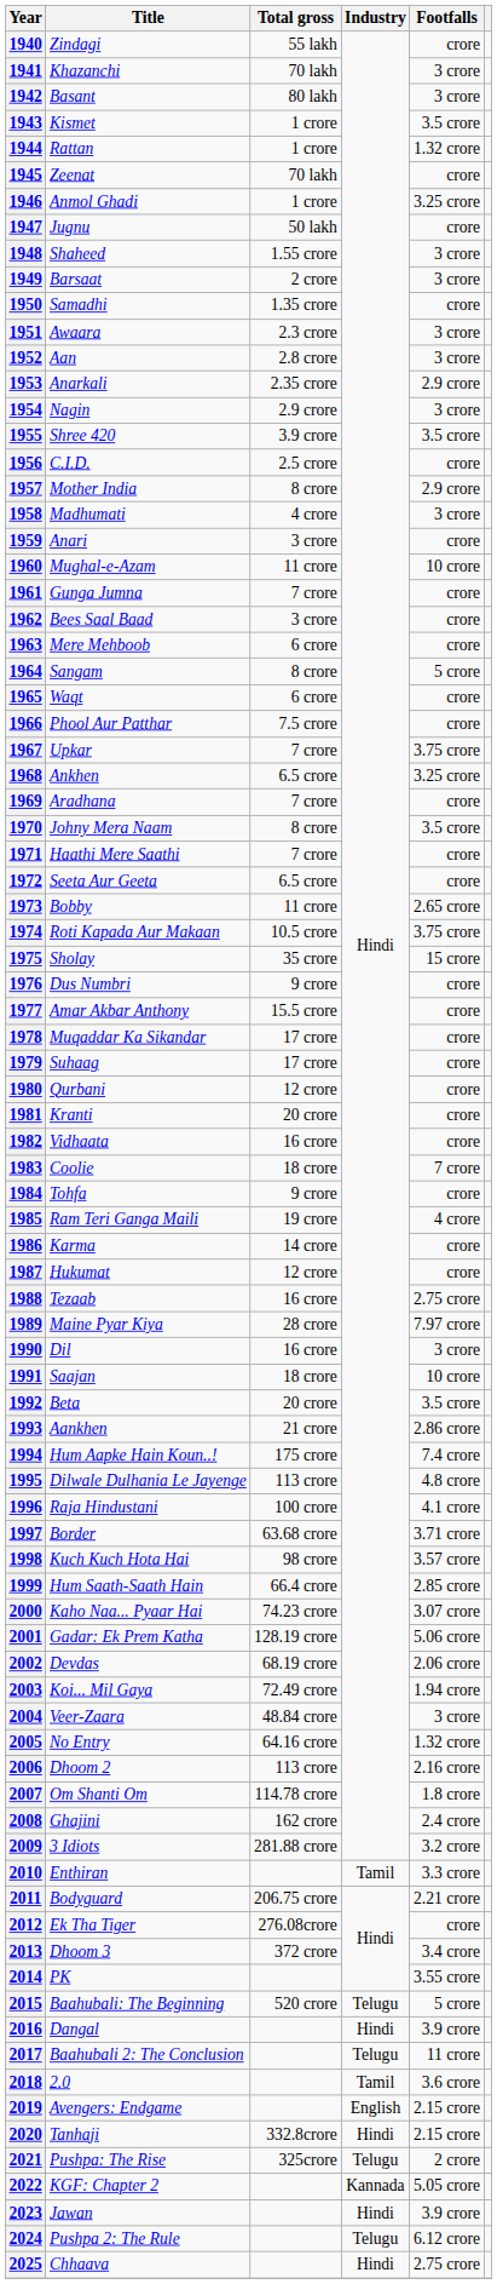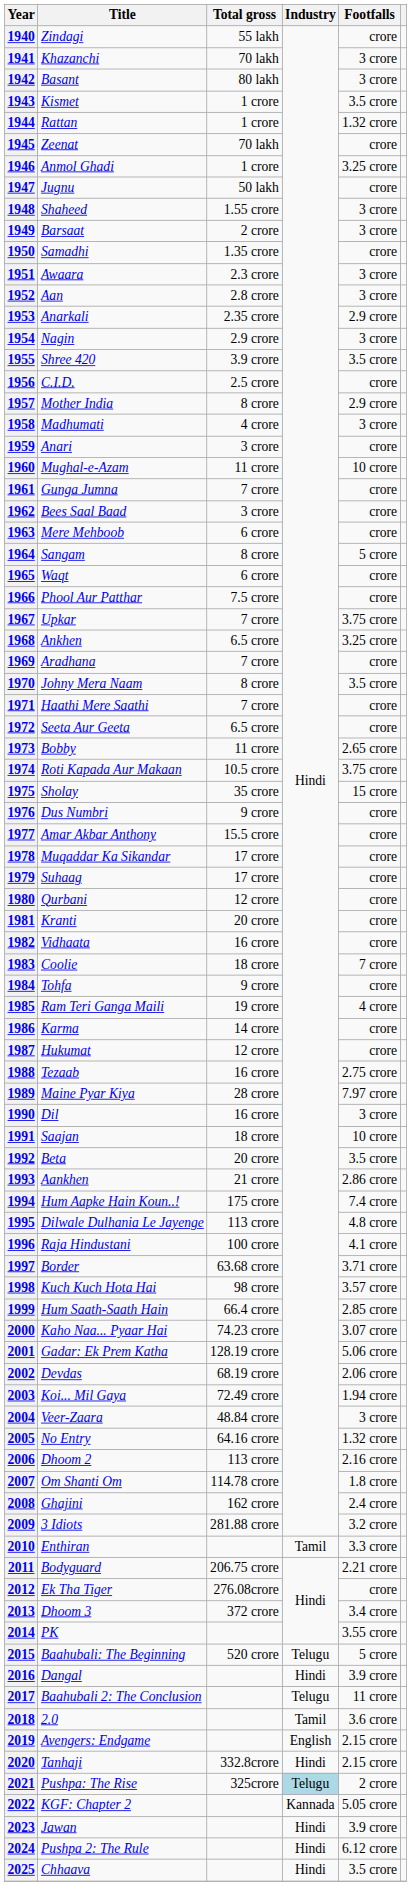2021 | Industry: no background -> lightblue background
2024 | Industry: Telugu -> Hindi
2025 | Footfalls: 2.75 crore -> 3.5 crore
